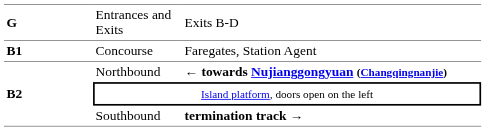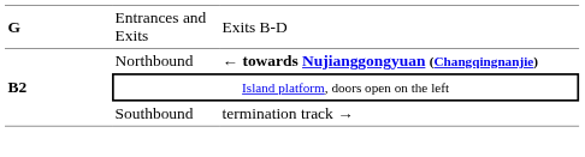- row: B1 | Concourse | Faregates, Station Agent
Southbound | column 3: bold -> normal
